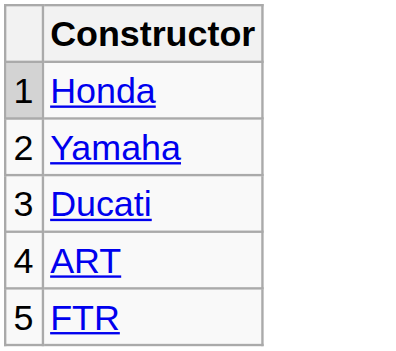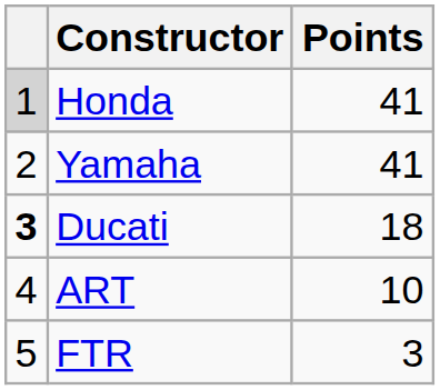+ column: Points | 41 | 41 | 18 | 10 | 3
Ducati | column 1: normal -> bold
